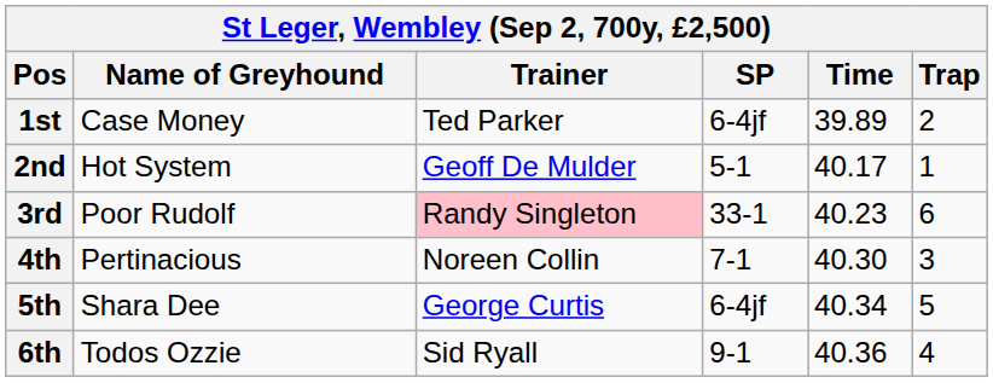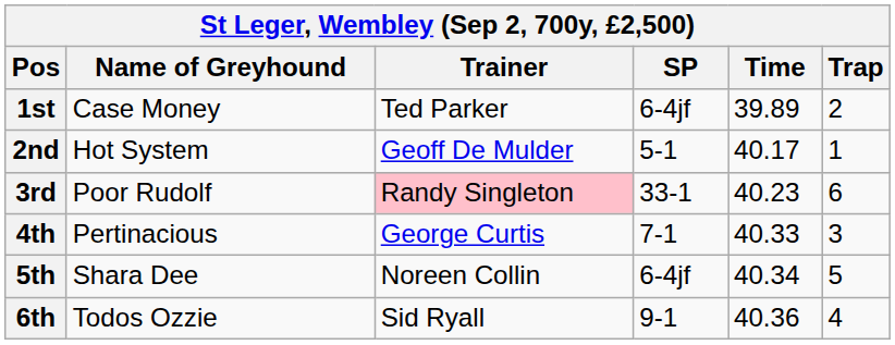4th | Trainer: Noreen Collin -> George Curtis
4th | Time: 40.30 -> 40.33
5th | Trainer: George Curtis -> Noreen Collin
